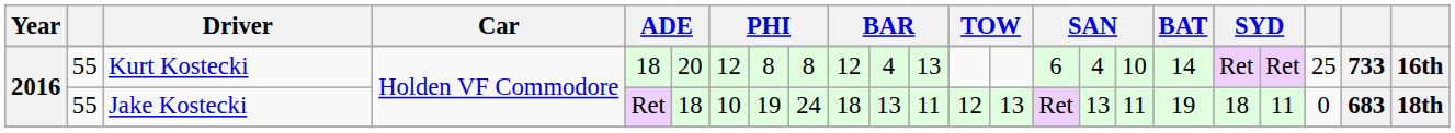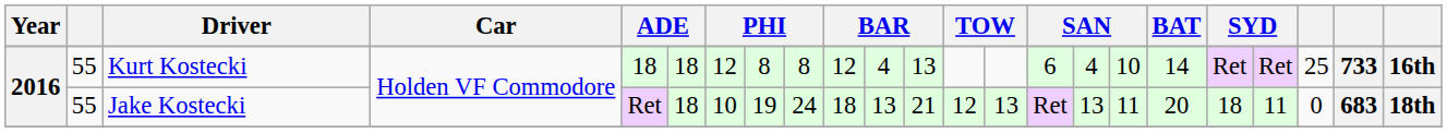Kurt Kostecki | column 6: 20 -> 18
Jake Kostecki | column 12: 11 -> 21
Jake Kostecki | BAT: 19 -> 20
